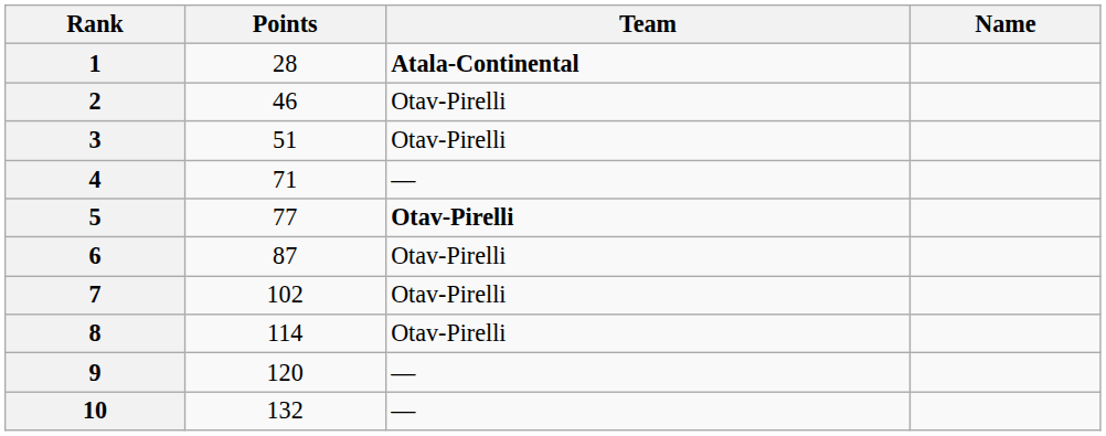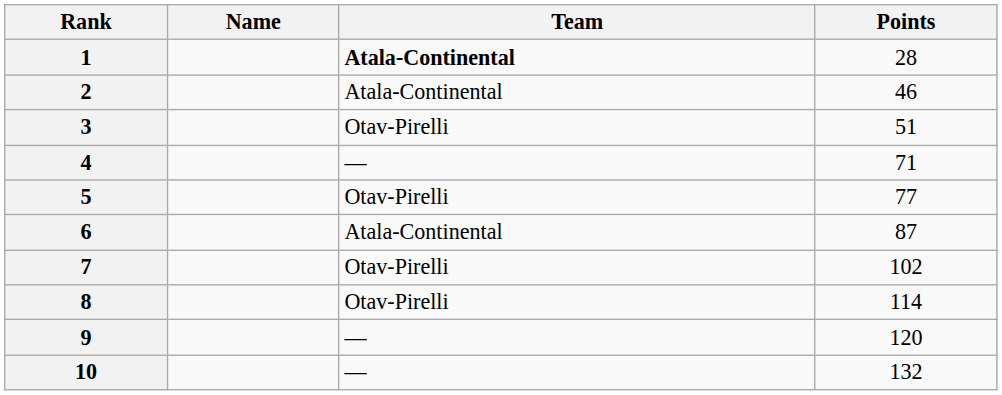columns swapped: Name <-> Points
2 | Team: Otav-Pirelli -> Atala-Continental
5 | Team: bold -> normal
6 | Team: Otav-Pirelli -> Atala-Continental
